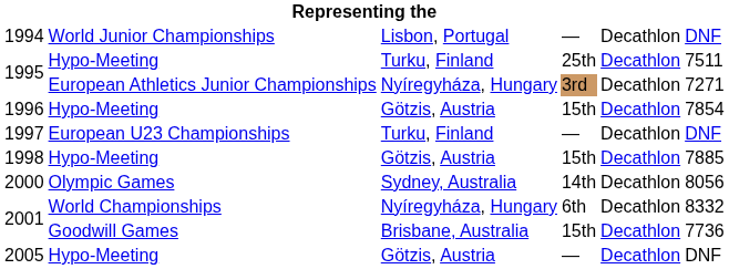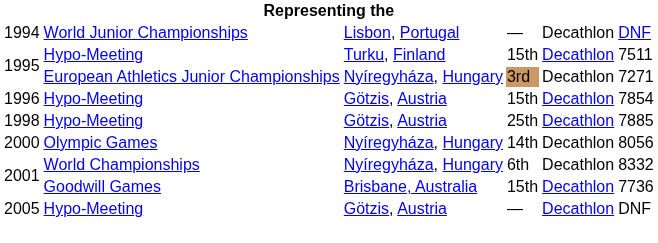1995 / Hypo-Meeting | column 4: 25th -> 15th
- row: 1997 | European U23 Championships | Turku, Finland | — | Decathlon | DNF
1998 | column 4: 15th -> 25th
2000 | column 3: Sydney, Australia -> Nyíregyháza, Hungary
